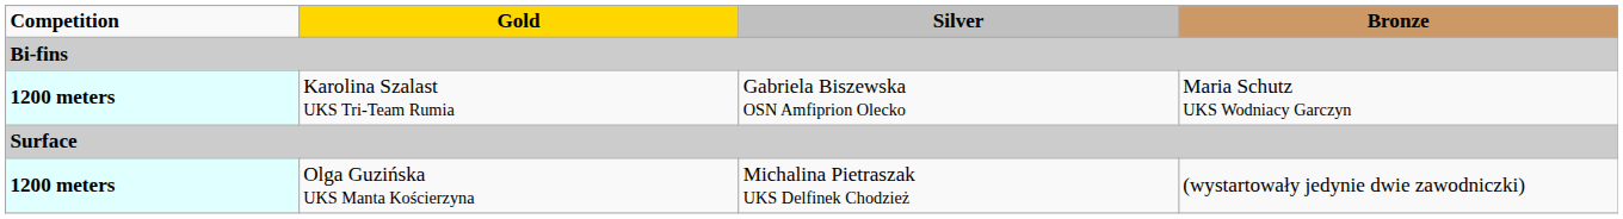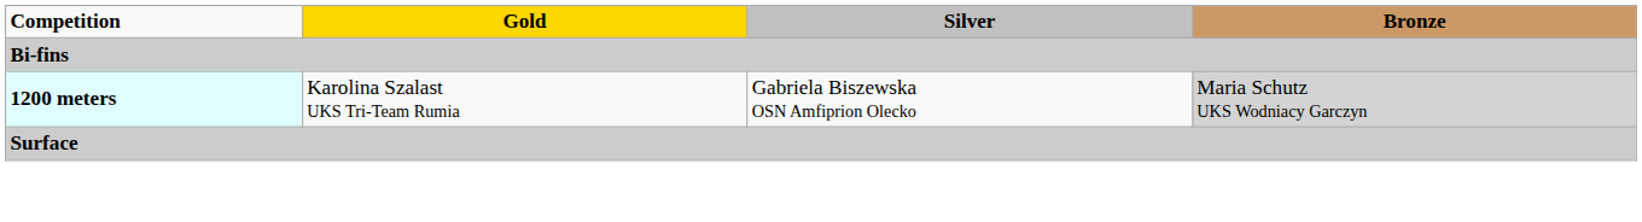Karolina Szalast UKS Tri-Team Rumia | Bronze: no background -> lightgrey background
- row: 1200 meters | Olga Guzińska UKS Manta Kościerzyna | Michalina Pietraszak UKS Delfinek Chodzież | (wystartowały jedynie dwie zawodniczki)
